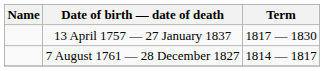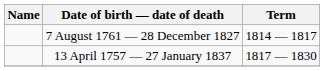rows swapped: 7 August 1761 — 28 December 1827 <-> 13 April 1757 — 27 January 1837
